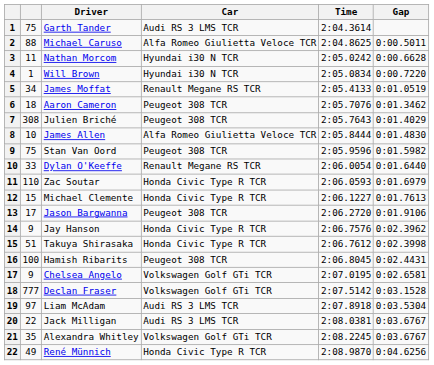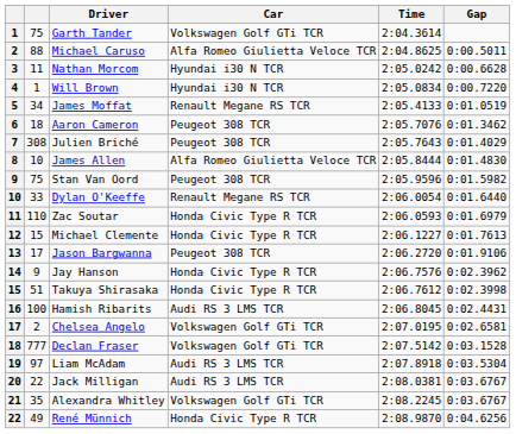Garth Tander | Car: Audi RS 3 LMS TCR -> Volkswagen Golf GTi TCR
Hamish Ribarits | Car: Peugeot 308 TCR -> Audi RS 3 LMS TCR
Chelsea Angelo | column 2: 9 -> 2
